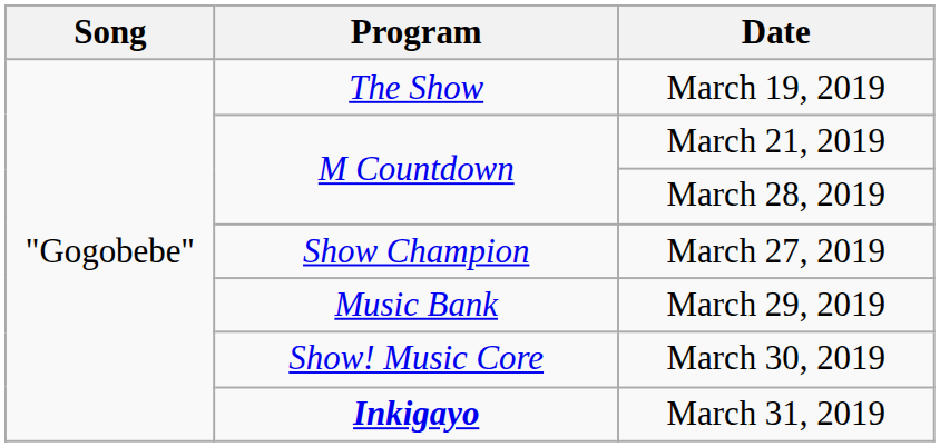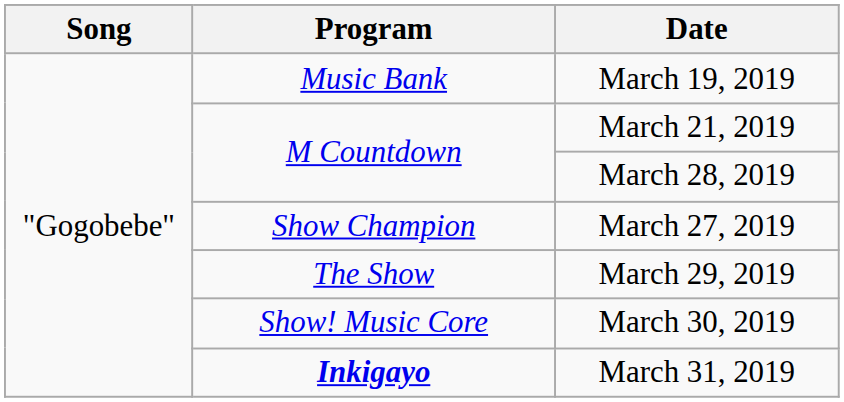March 19, 2019 | Program: The Show -> Music Bank
March 29, 2019 | Program: Music Bank -> The Show
